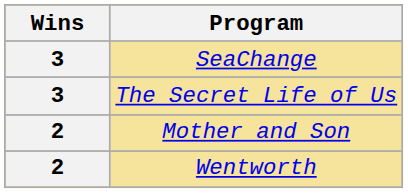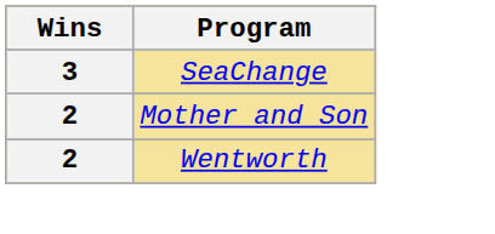- row: 3 | The Secret Life of Us
